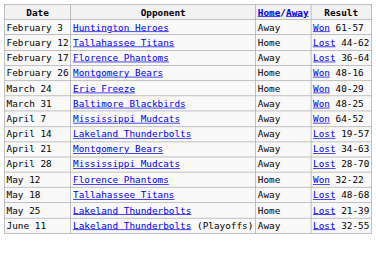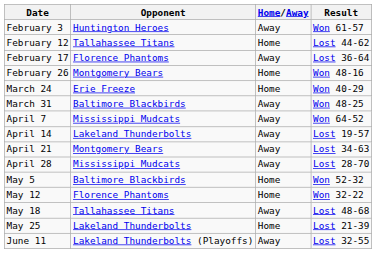+ row: May 5 | Baltimore Blackbirds | Home | Won 52-32
